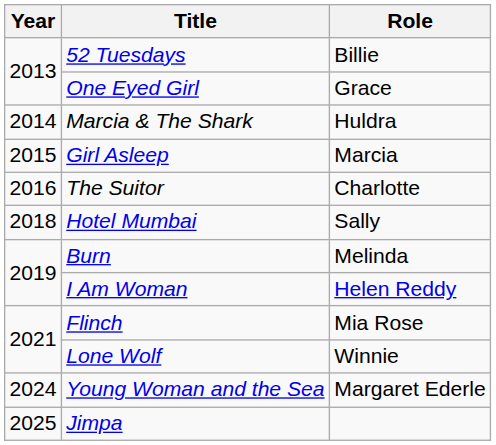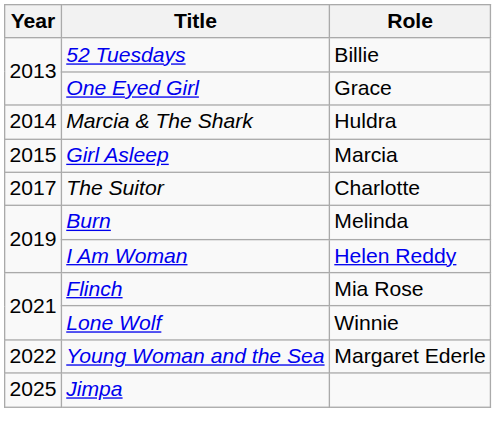The Suitor | Year: 2016 -> 2017
- row: 2018 | Hotel Mumbai | Sally
Young Woman and the Sea | Year: 2024 -> 2022
